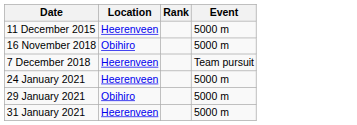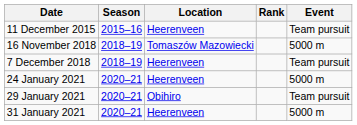+ column: Season | 2015–16 | 2018–19 | 2018–19 | 2020–21 | 2020–21 | 2020–21
11 December 2015 | Event: 5000 m -> Team pursuit
16 November 2018 | Location: Obihiro -> Tomaszów Mazowiecki
29 January 2021 | Event: 5000 m -> Team pursuit
